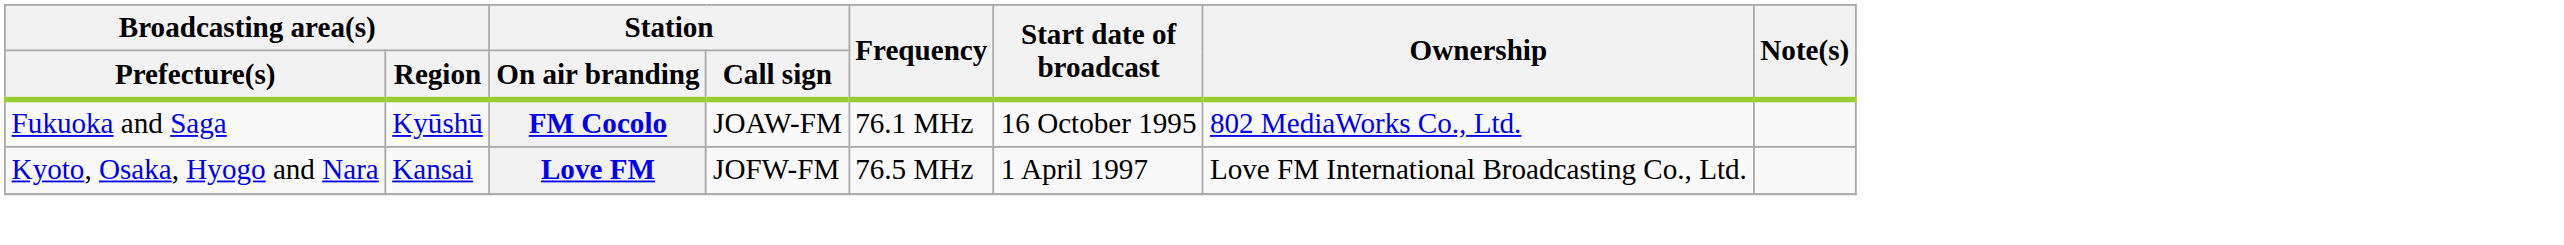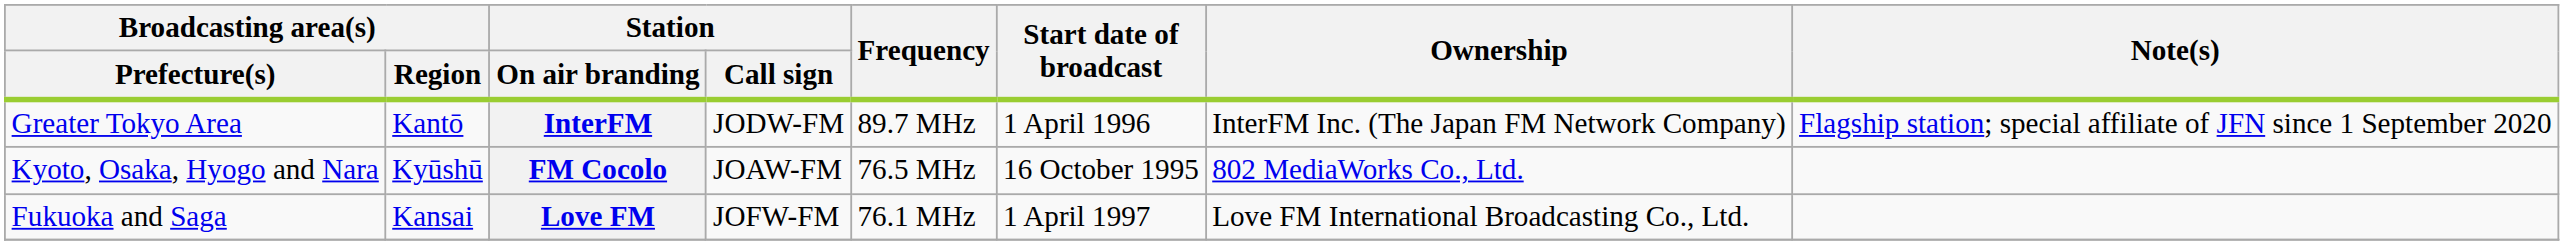+ row: Greater Tokyo Area | Kantō | InterFM | JODW-FM | 89.7 MHz | 1 April 1996 | InterFM Inc. (The Japan FM Network Company) | Flagship station; special affiliate of JFN since 1 September 2020
FM Cocolo | Broadcasting area(s) / Prefecture(s): Fukuoka and Saga -> Kyoto, Osaka, Hyogo and Nara
FM Cocolo | Frequency: 76.1 MHz -> 76.5 MHz
Love FM | Broadcasting area(s) / Prefecture(s): Kyoto, Osaka, Hyogo and Nara -> Fukuoka and Saga
Love FM | Frequency: 76.5 MHz -> 76.1 MHz
